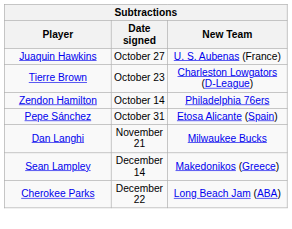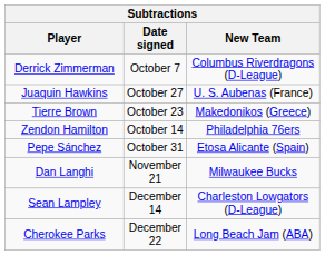+ row: Derrick Zimmerman | October 7 | Columbus Riverdragons (D-League)
Tierre Brown | New Team: Charleston Lowgators (D-League) -> Makedonikos (Greece)
Sean Lampley | New Team: Makedonikos (Greece) -> Charleston Lowgators (D-League)
